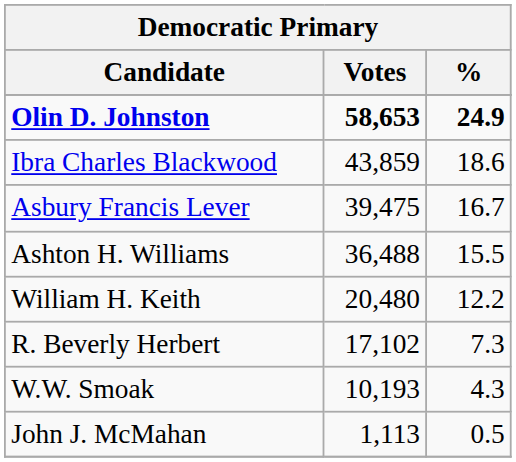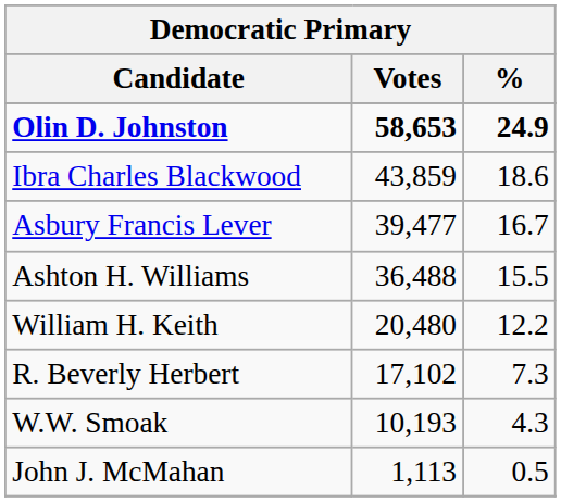Asbury Francis Lever | Votes: 39,475 -> 39,477
